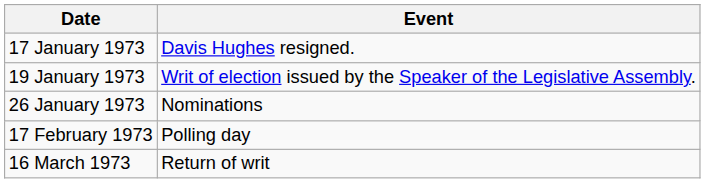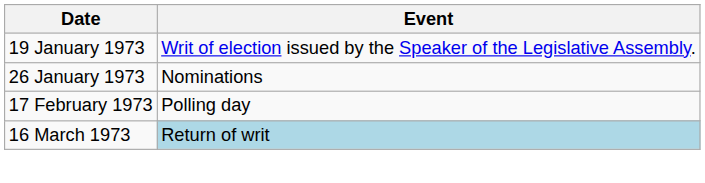- row: 17 January 1973 | Davis Hughes resigned.
16 March 1973 | Event: no background -> lightblue background
